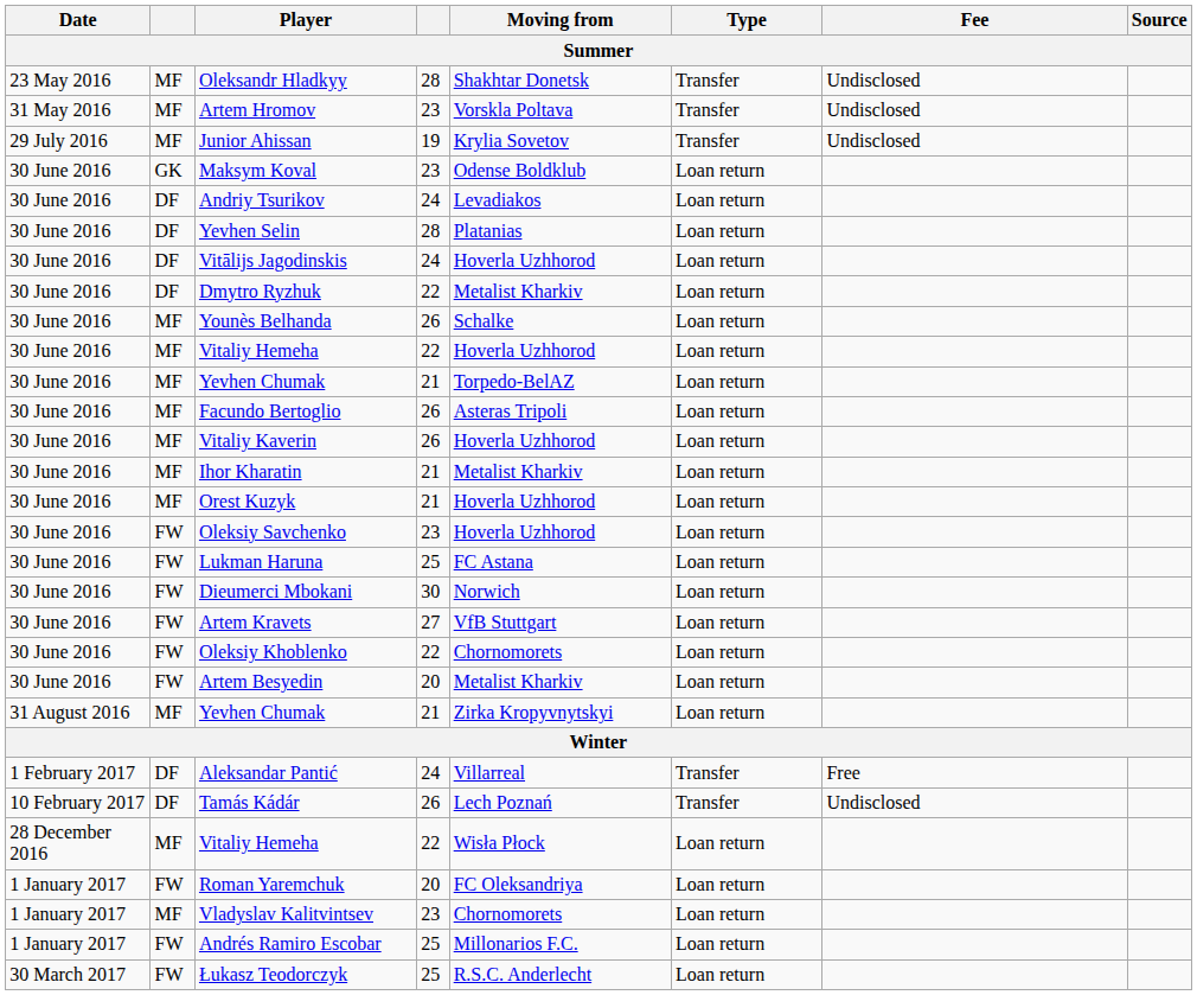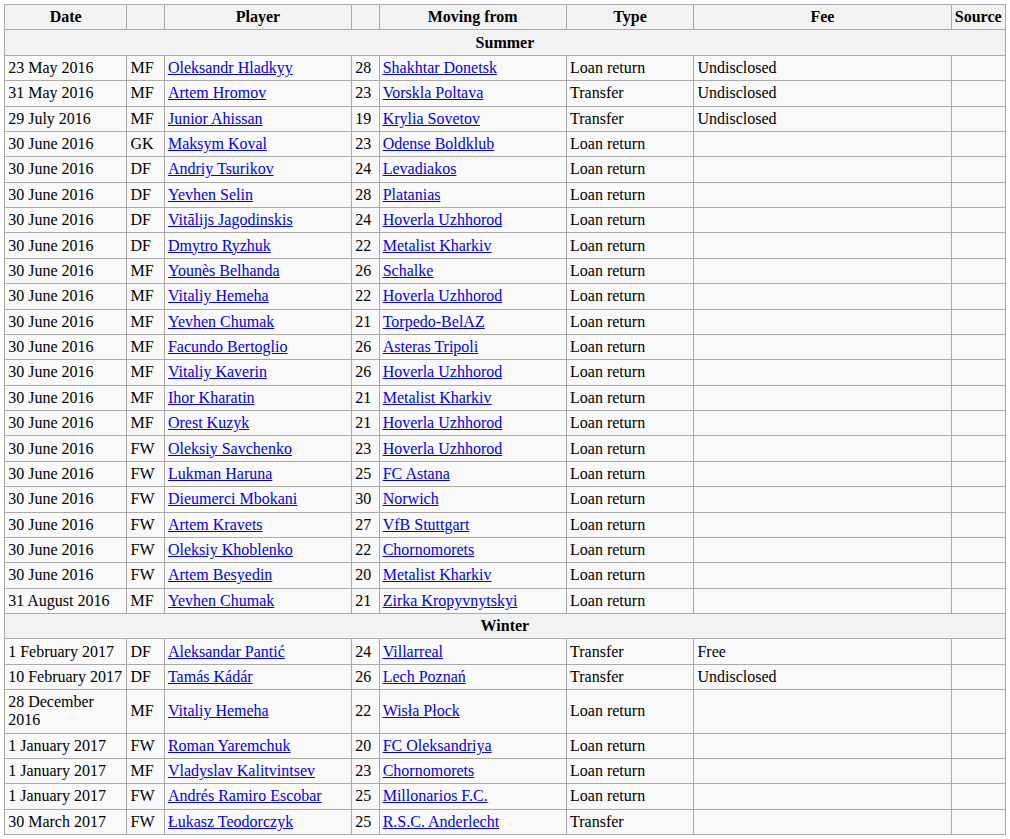Oleksandr Hladkyy | Type: Transfer -> Loan return
Łukasz Teodorczyk | Type: Loan return -> Transfer
